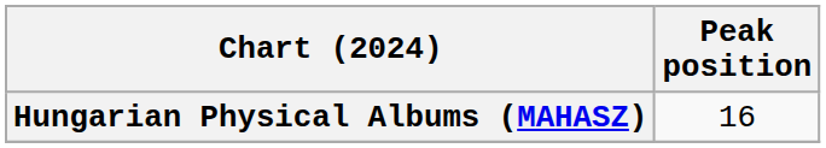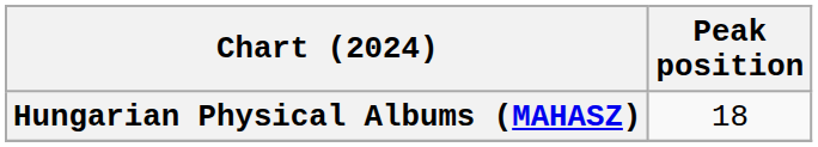Hungarian Physical Albums (MAHASZ) | Peak position: 16 -> 18
